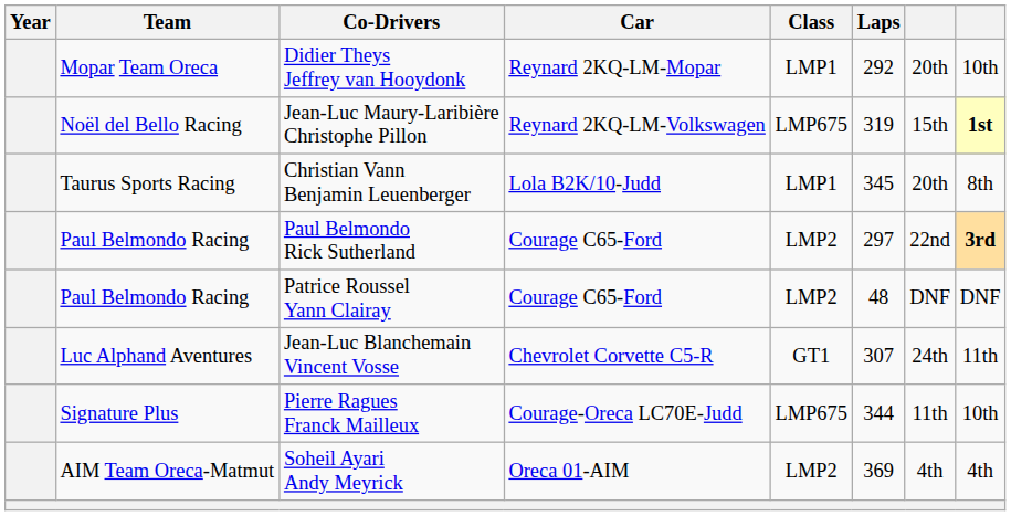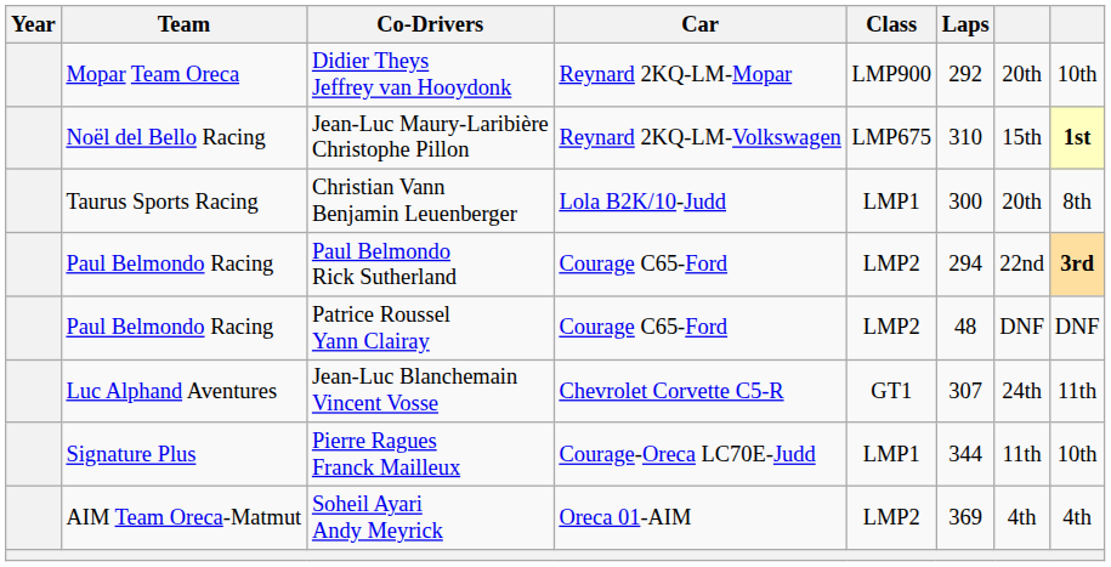Didier Theys Jeffrey van Hooydonk | Class: LMP1 -> LMP900
Jean-Luc Maury-Laribière Christophe Pillon | Laps: 319 -> 310
Christian Vann Benjamin Leuenberger | Laps: 345 -> 300
Paul Belmondo Rick Sutherland | Laps: 297 -> 294
Pierre Ragues Franck Mailleux | Class: LMP675 -> LMP1
